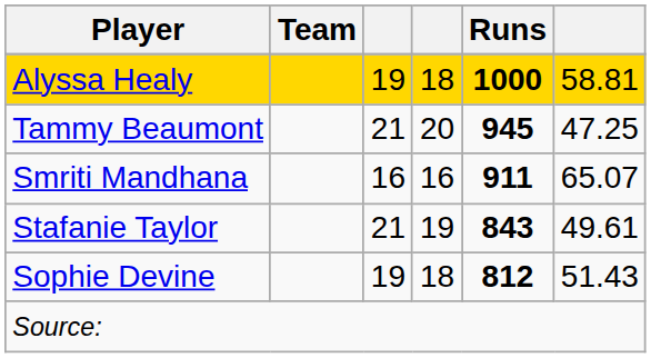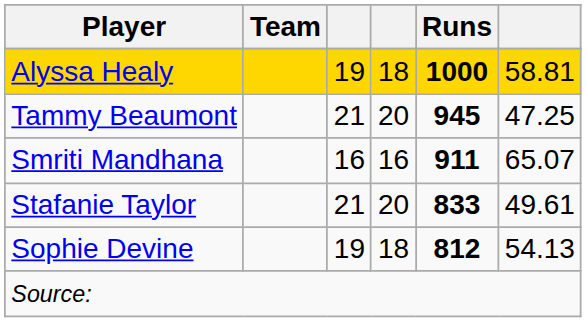Stafanie Taylor | column 4: 19 -> 20
Stafanie Taylor | Runs: 843 -> 833
Sophie Devine | column 6: 51.43 -> 54.13
